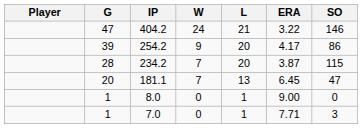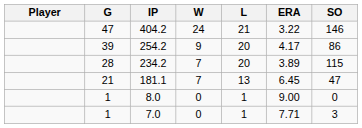234.2 | ERA: 3.87 -> 3.89
181.1 | G: 20 -> 21
